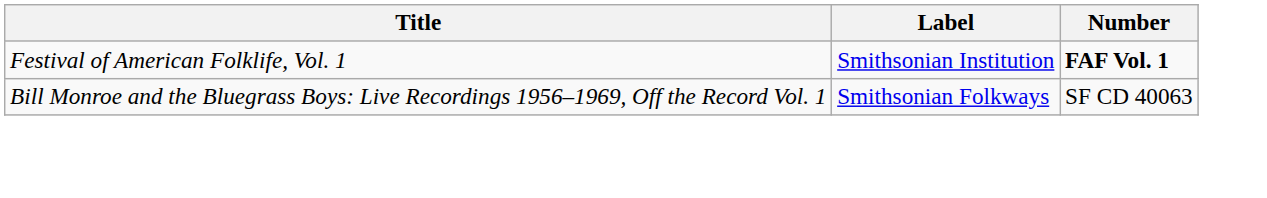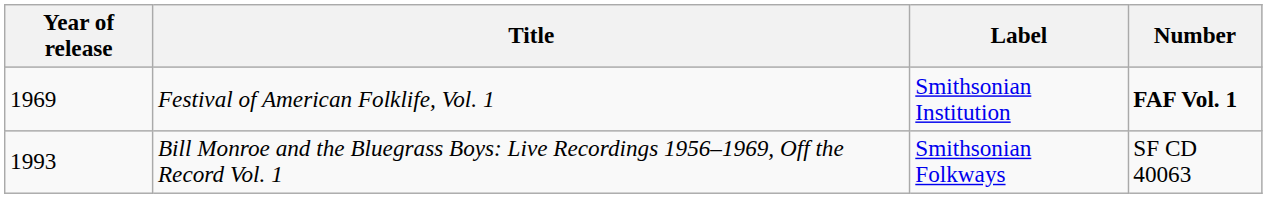+ column: Year of release | 1969 | 1993
